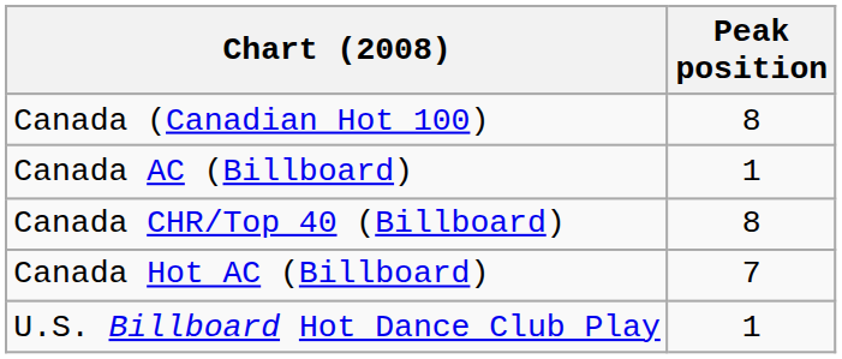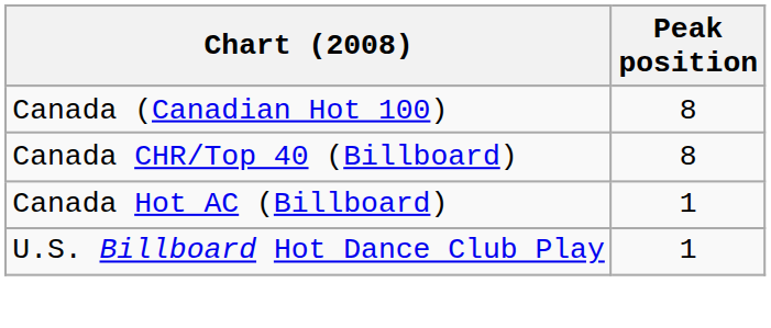- row: Canada AC (Billboard) | 1
Canada Hot AC (Billboard) | Peak position: 7 -> 1
